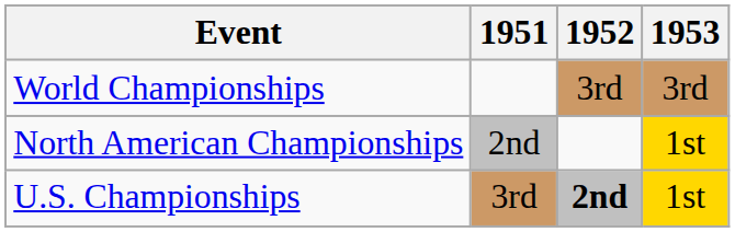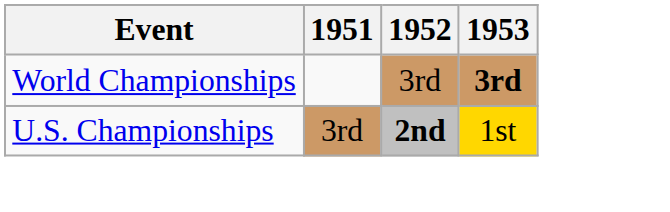World Championships | 1953: normal -> bold
- row: North American Championships | 2nd | 1st
